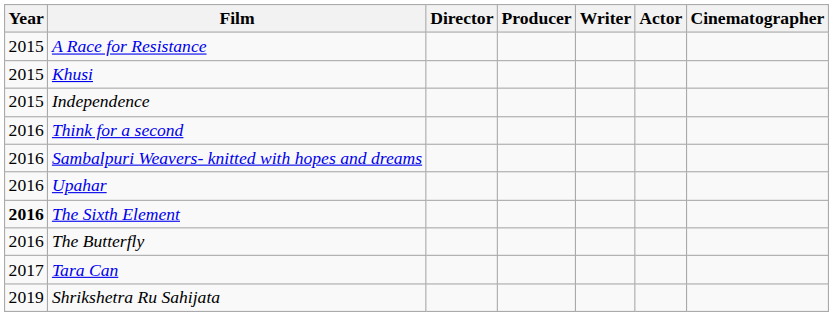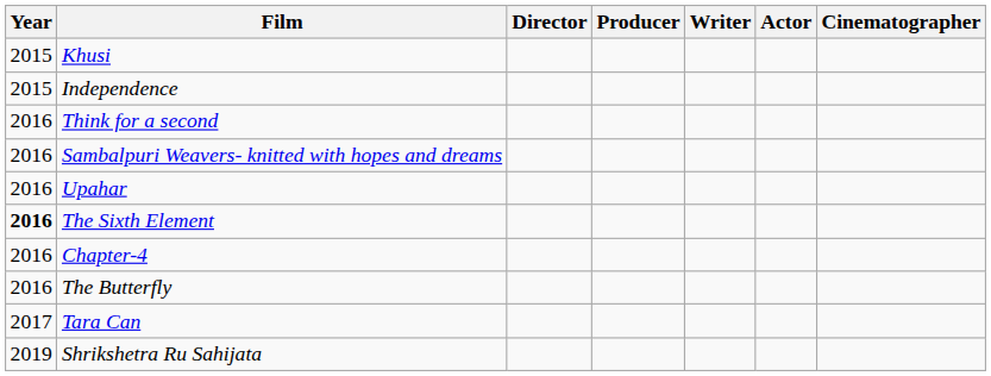- row: 2015 | A Race for Resistance
+ row: 2016 | Chapter-4
